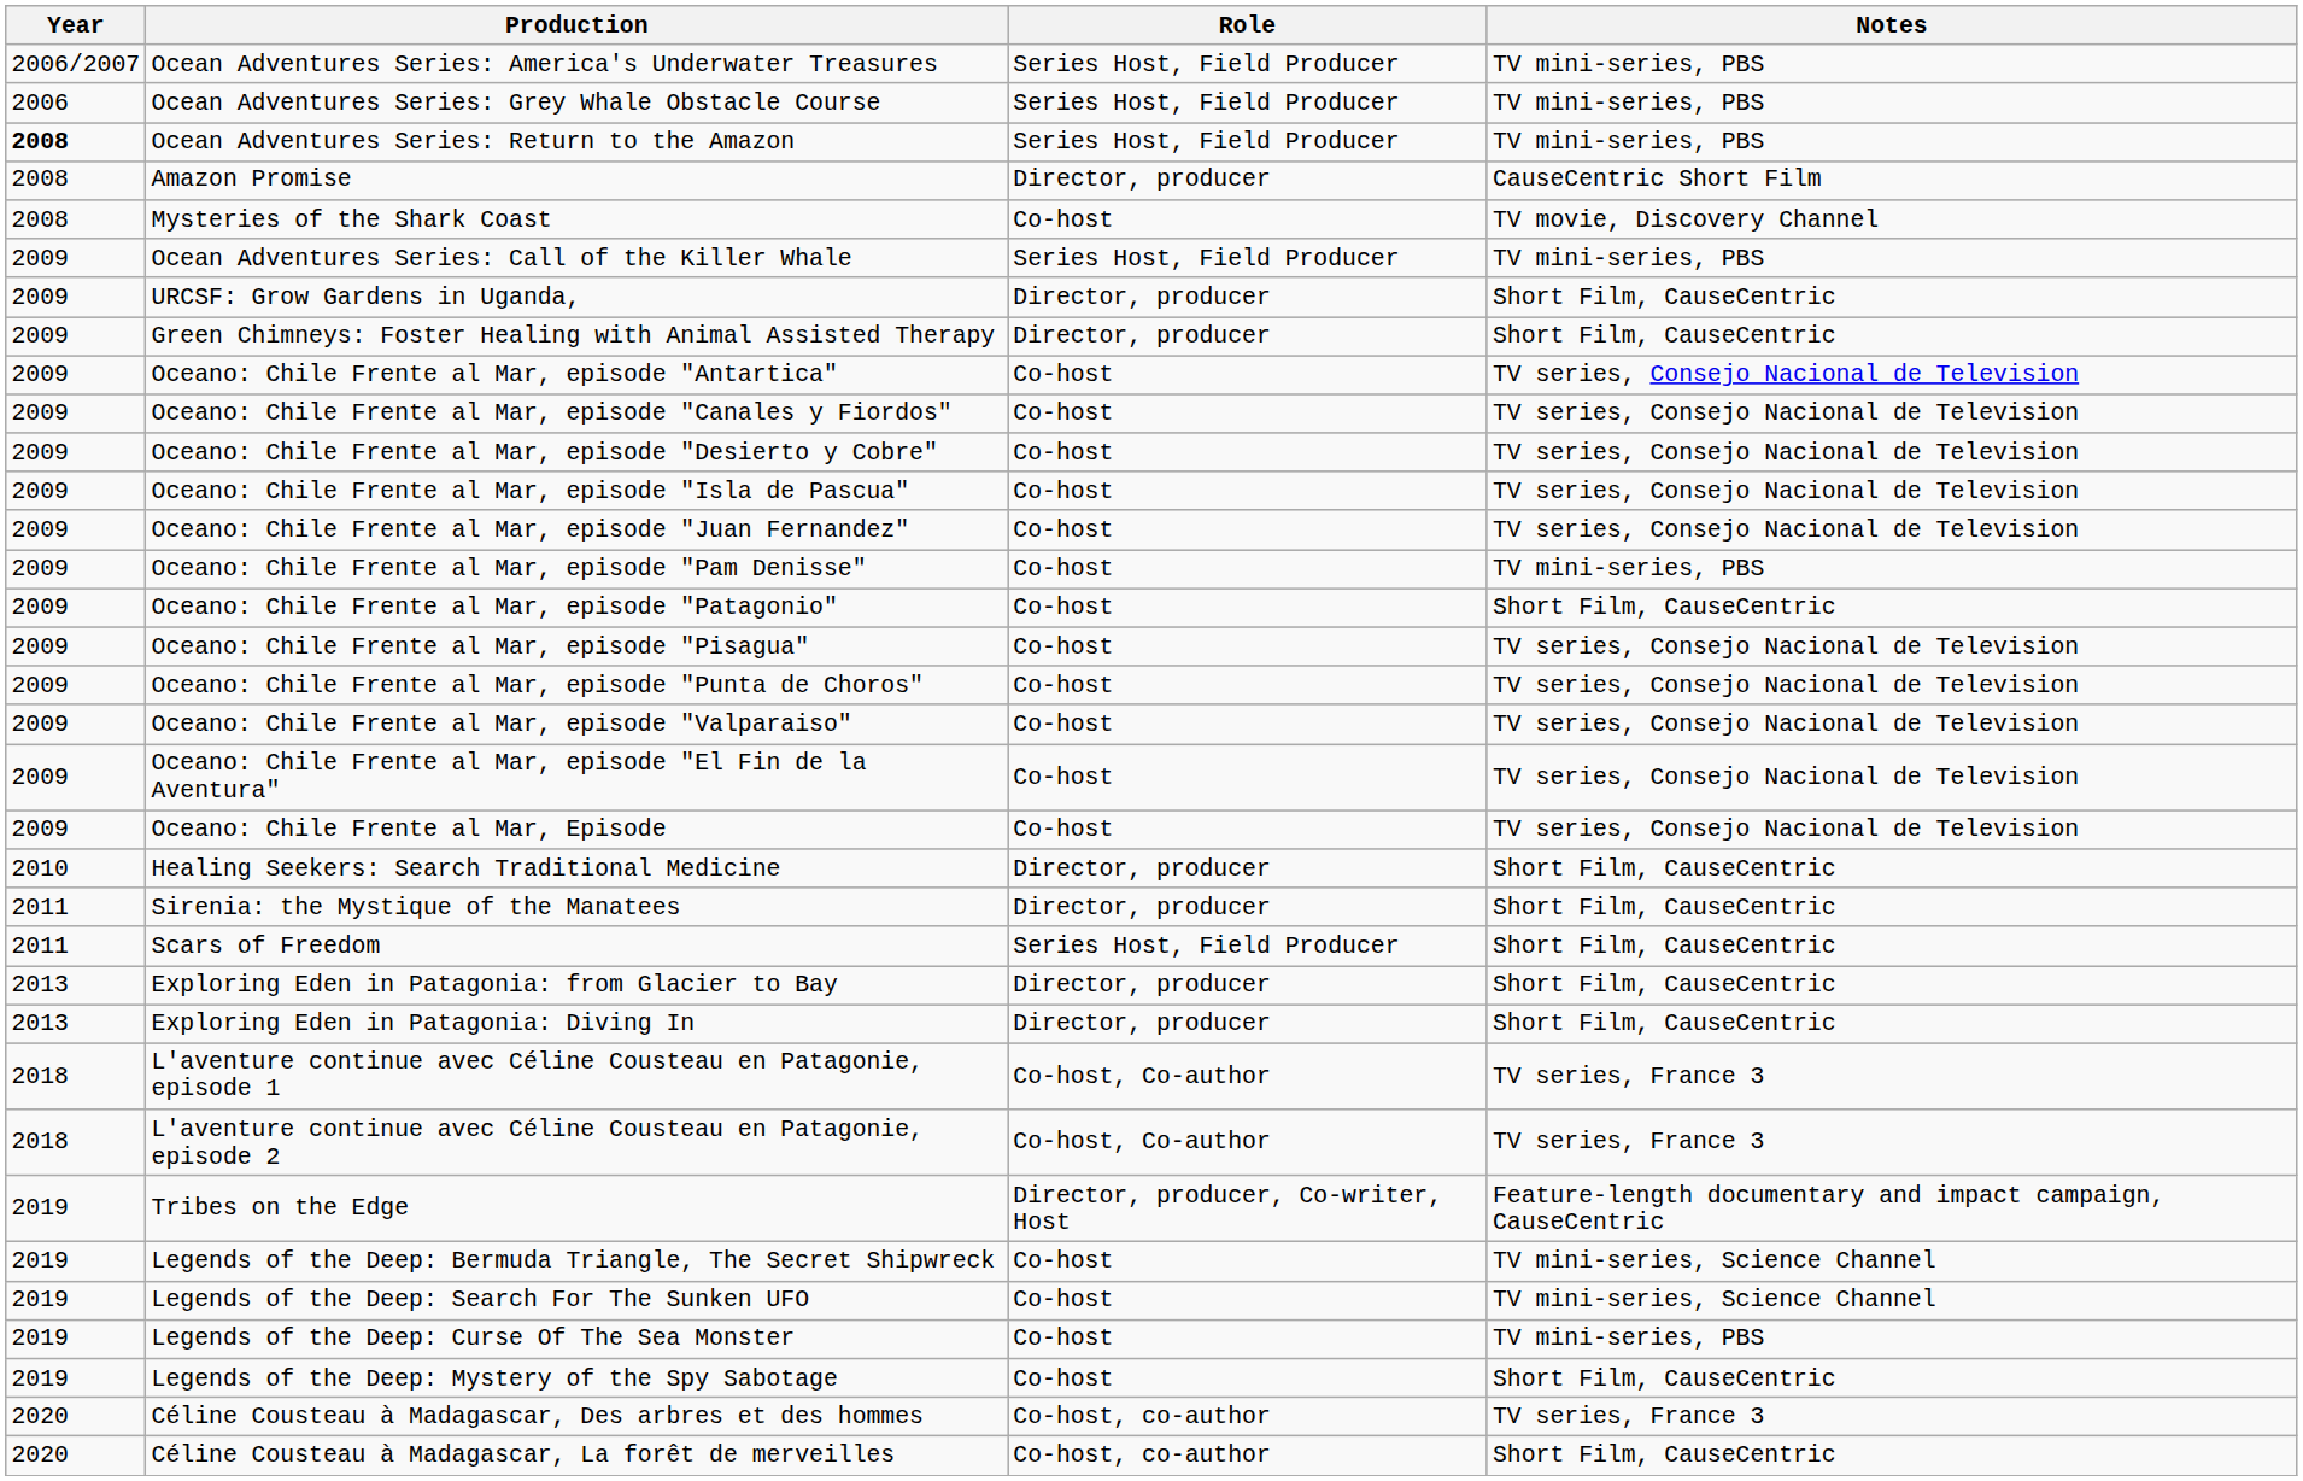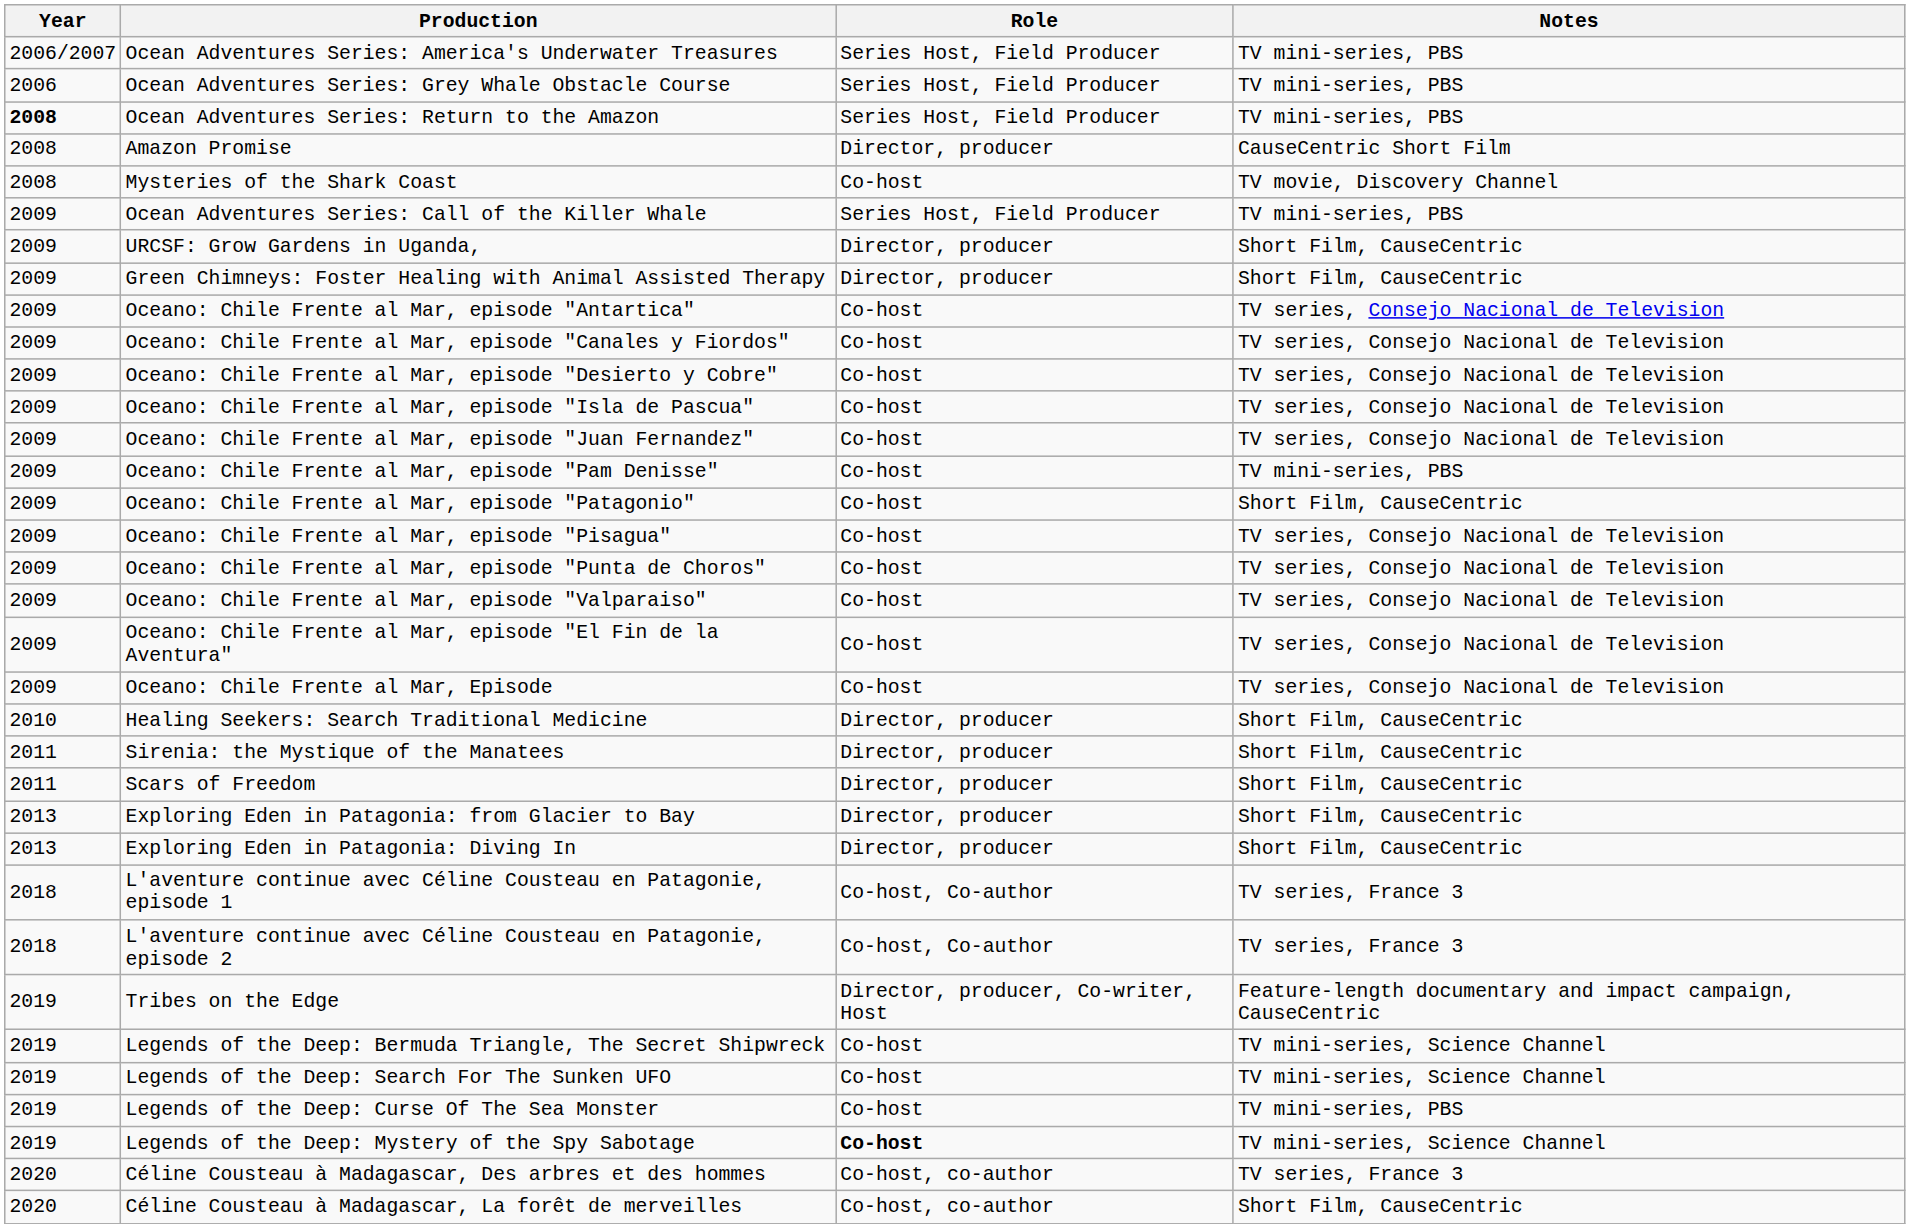Scars of Freedom | Role: Series Host, Field Producer -> Director, producer
Legends of the Deep: Mystery of the Spy Sabotage | Role: normal -> bold
Legends of the Deep: Mystery of the Spy Sabotage | Notes: Short Film, CauseCentric -> TV mini-series, Science Channel
